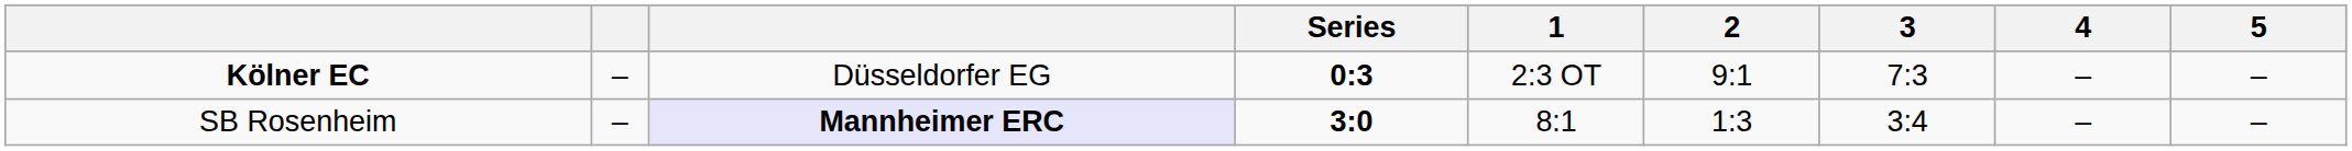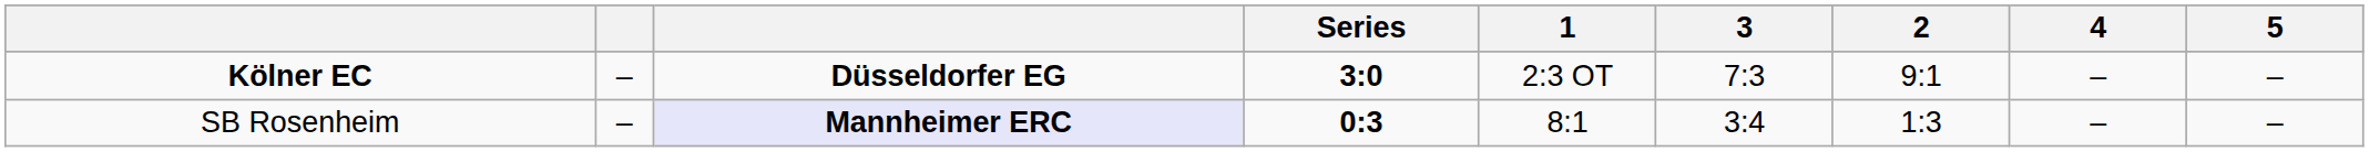columns swapped: 2 <-> 3
Kölner EC | column 3: normal -> bold
Kölner EC | Series: 0:3 -> 3:0
SB Rosenheim | Series: 3:0 -> 0:3
